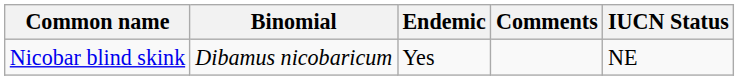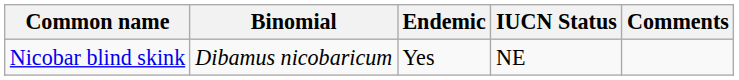columns swapped: IUCN Status <-> Comments
